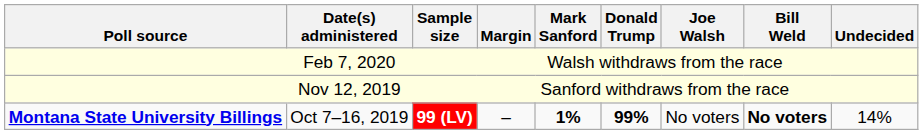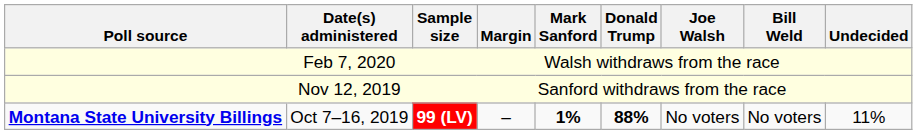Oct 7–16, 2019 | Donald Trump: 99% -> 88%
Oct 7–16, 2019 | Bill Weld: bold -> normal
Oct 7–16, 2019 | Undecided: 14% -> 11%
